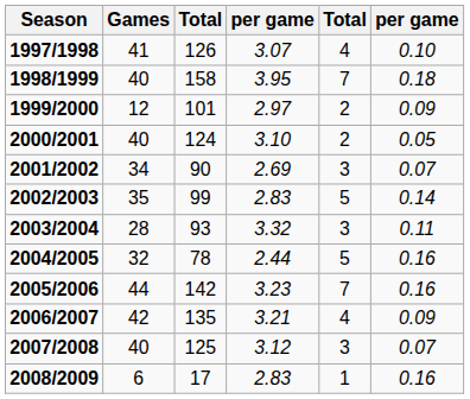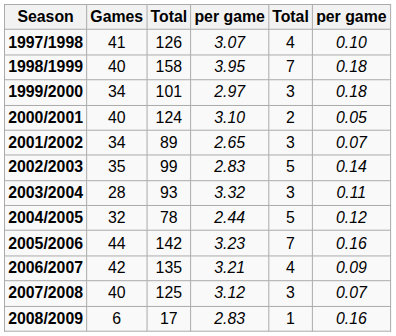1999/2000 | Games: 12 -> 34
1999/2000 | column 5: 2 -> 3
1999/2000 | column 6: 0.09 -> 0.18
2001/2002 | column 3: 90 -> 89
2001/2002 | column 4: 2.69 -> 2.65
2004/2005 | column 6: 0.16 -> 0.12
